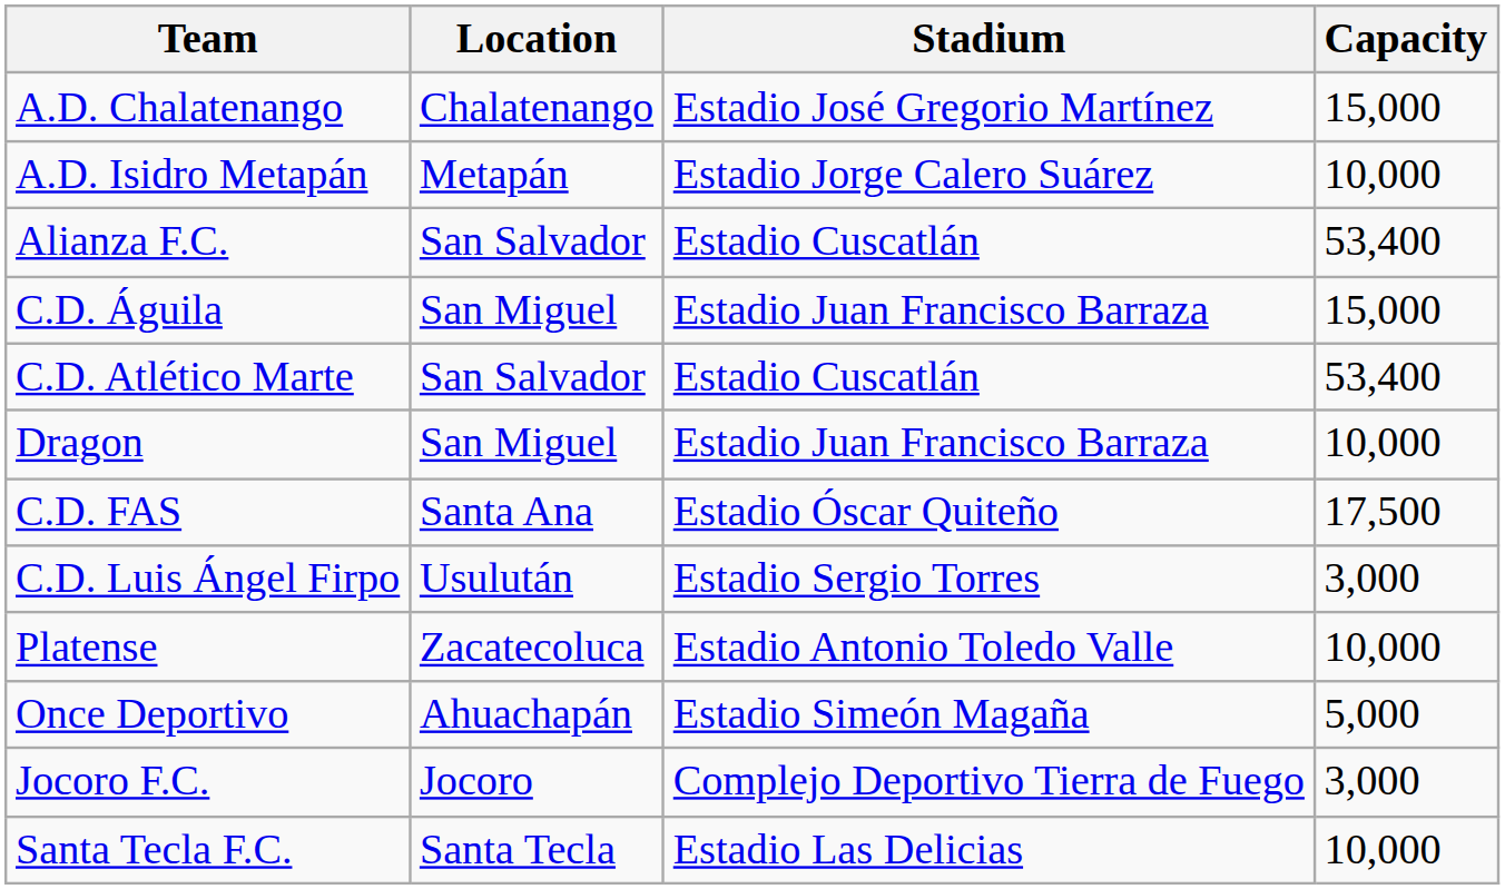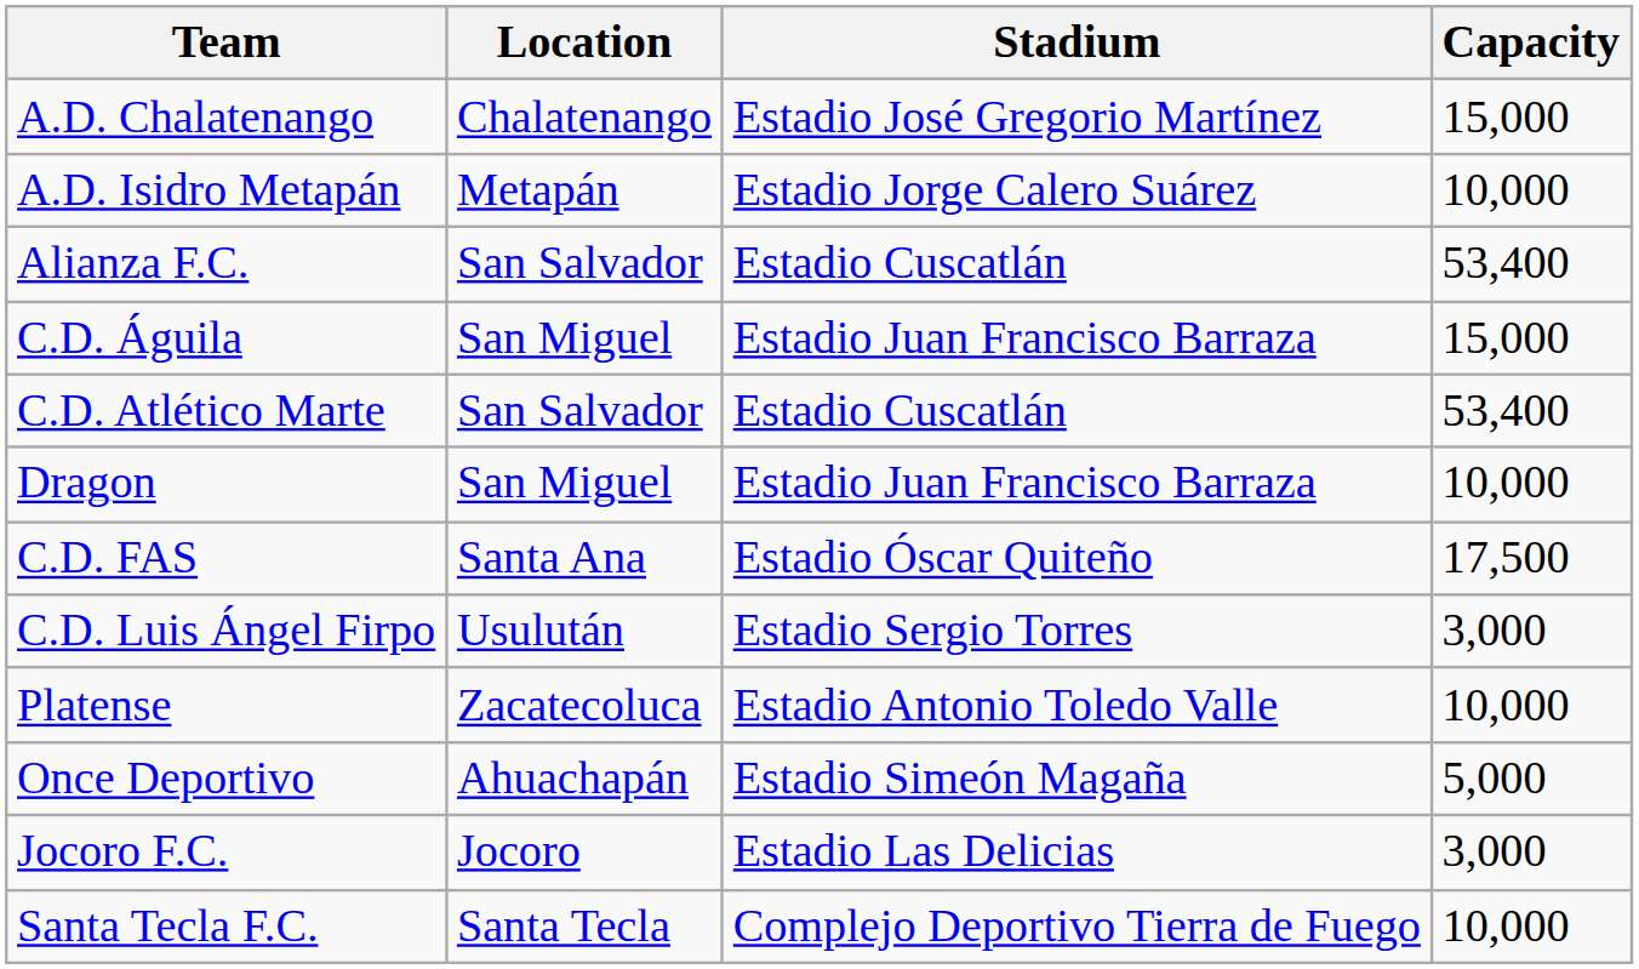Jocoro F.C. | Stadium: Complejo Deportivo Tierra de Fuego -> Estadio Las Delicias
Santa Tecla F.C. | Stadium: Estadio Las Delicias -> Complejo Deportivo Tierra de Fuego
